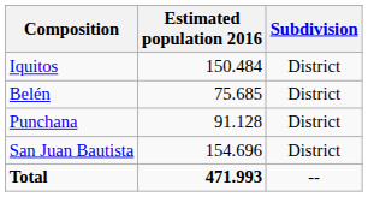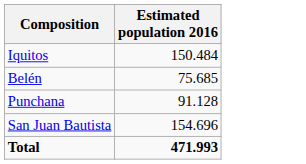- column: Subdivision | District | District | District | District | --
